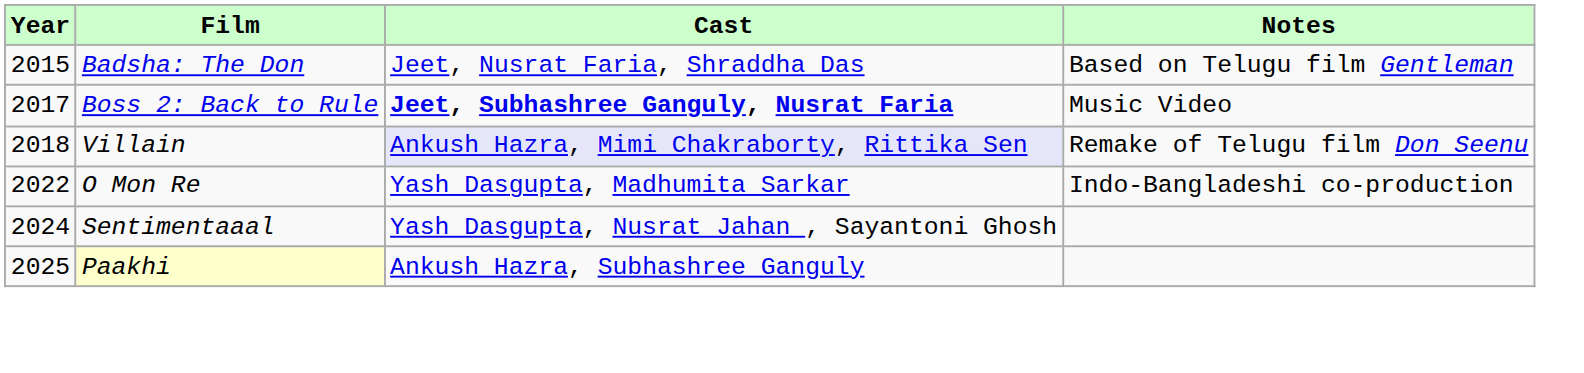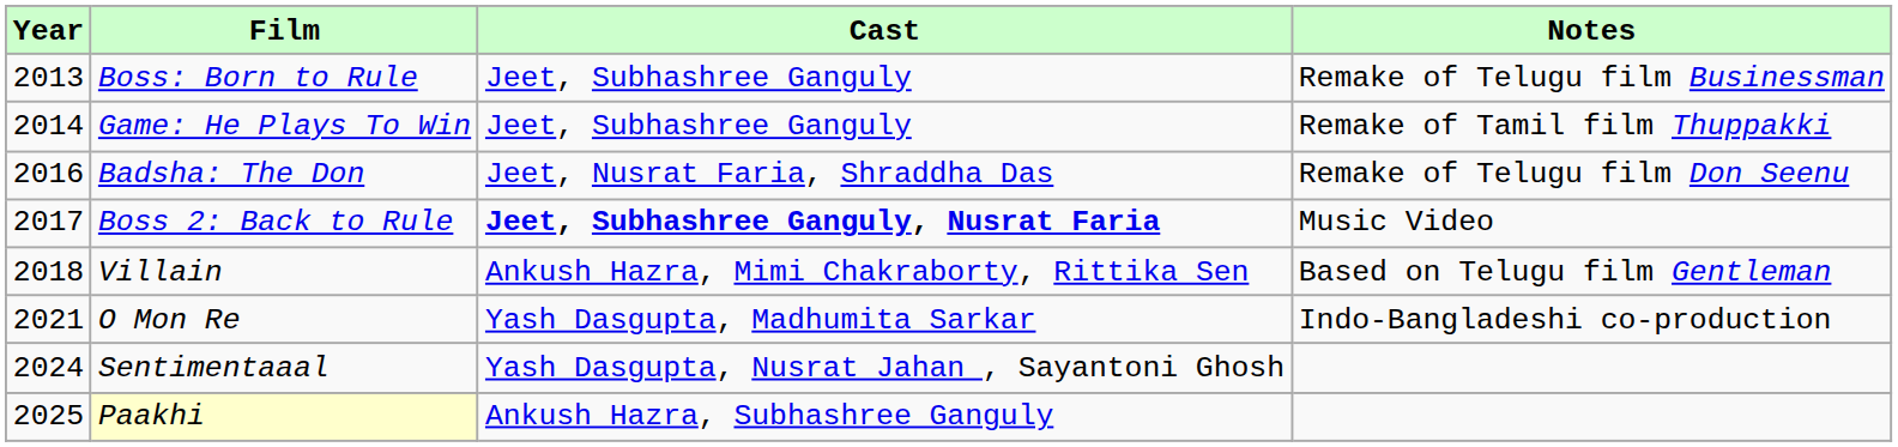+ row: 2013 | Boss: Born to Rule | Jeet, Subhashree Ganguly | Remake of Telugu film Businessman
+ row: 2014 | Game: He Plays To Win | Jeet, Subhashree Ganguly | Remake of Tamil film Thuppakki
Badsha: The Don | Year: 2015 -> 2016
Badsha: The Don | Notes: Based on Telugu film Gentleman -> Remake of Telugu film Don Seenu
Villain | Cast: lavender background -> no background
Villain | Notes: Remake of Telugu film Don Seenu -> Based on Telugu film Gentleman
O Mon Re | Year: 2022 -> 2021
